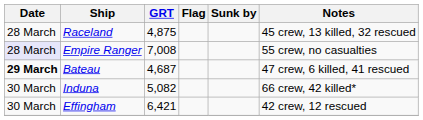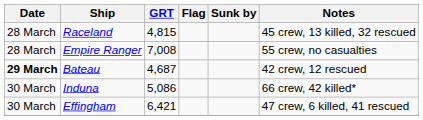Raceland | GRT: 4,875 -> 4,815
Empire Ranger | Date: lavender background -> no background
Bateau | Notes: 47 crew, 6 killed, 41 rescued -> 42 crew, 12 rescued
Induna | GRT: 5,082 -> 5,086
Effingham | Notes: 42 crew, 12 rescued -> 47 crew, 6 killed, 41 rescued
